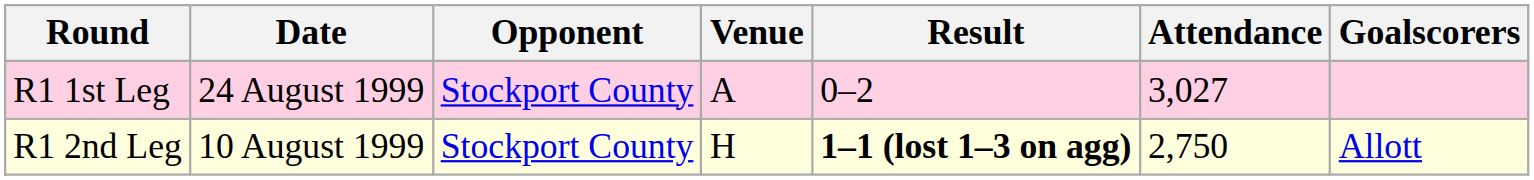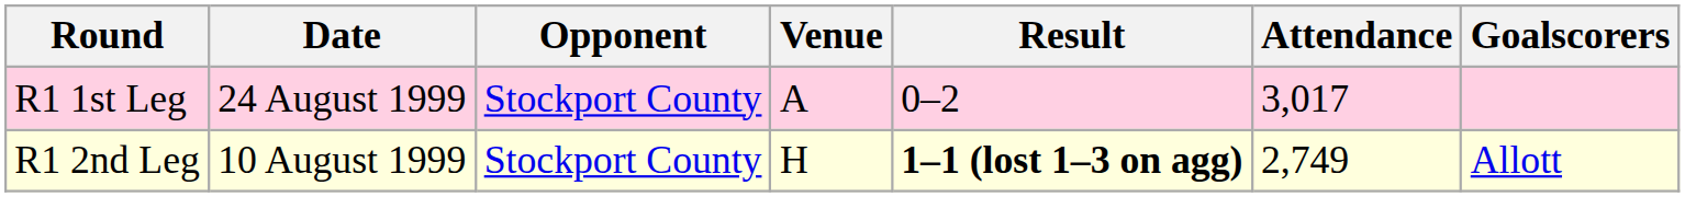R1 1st Leg | Attendance: 3,027 -> 3,017
R1 2nd Leg | Attendance: 2,750 -> 2,749
